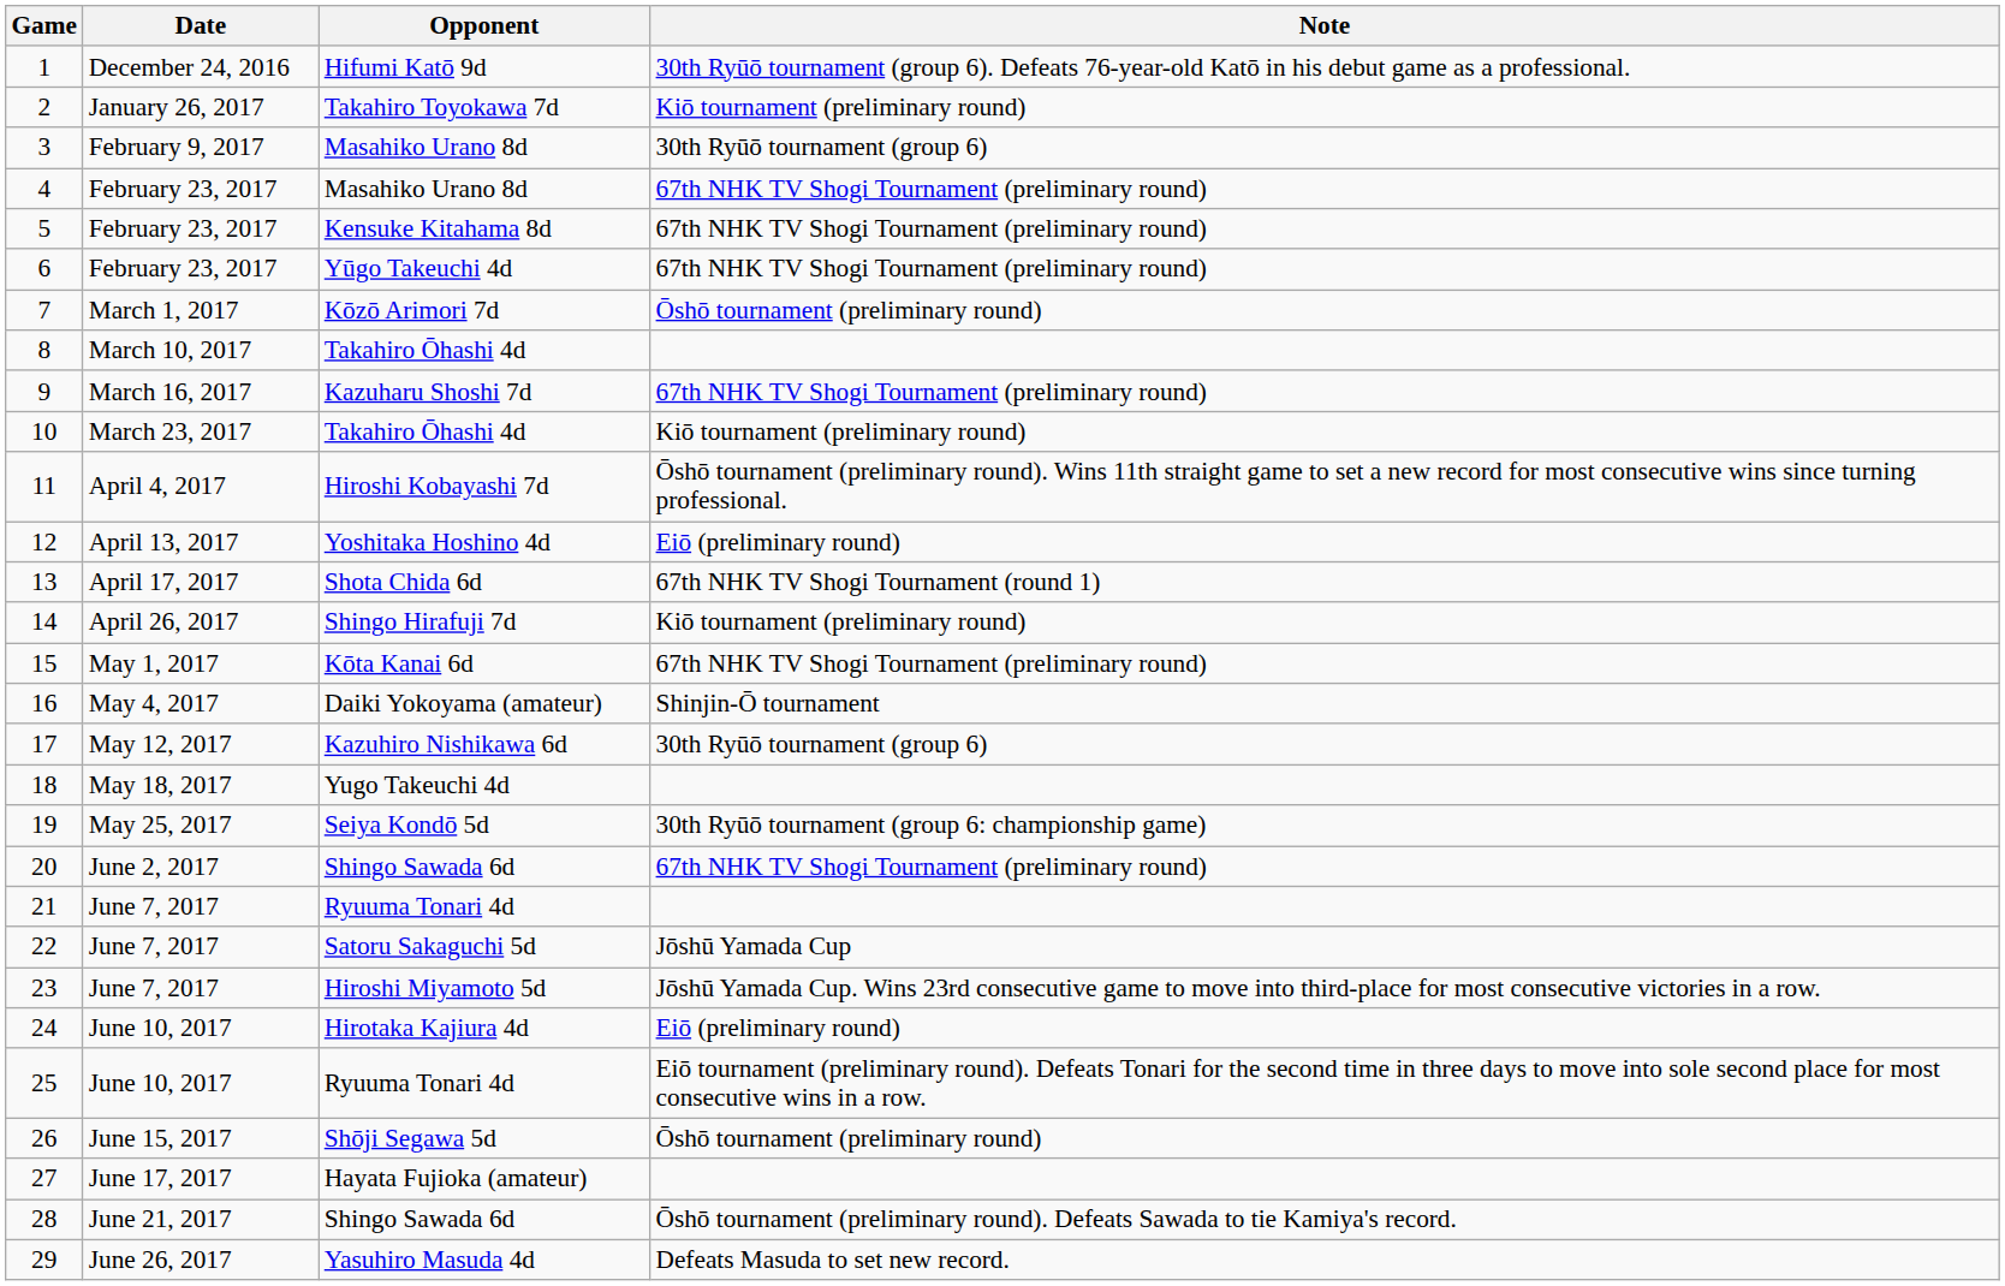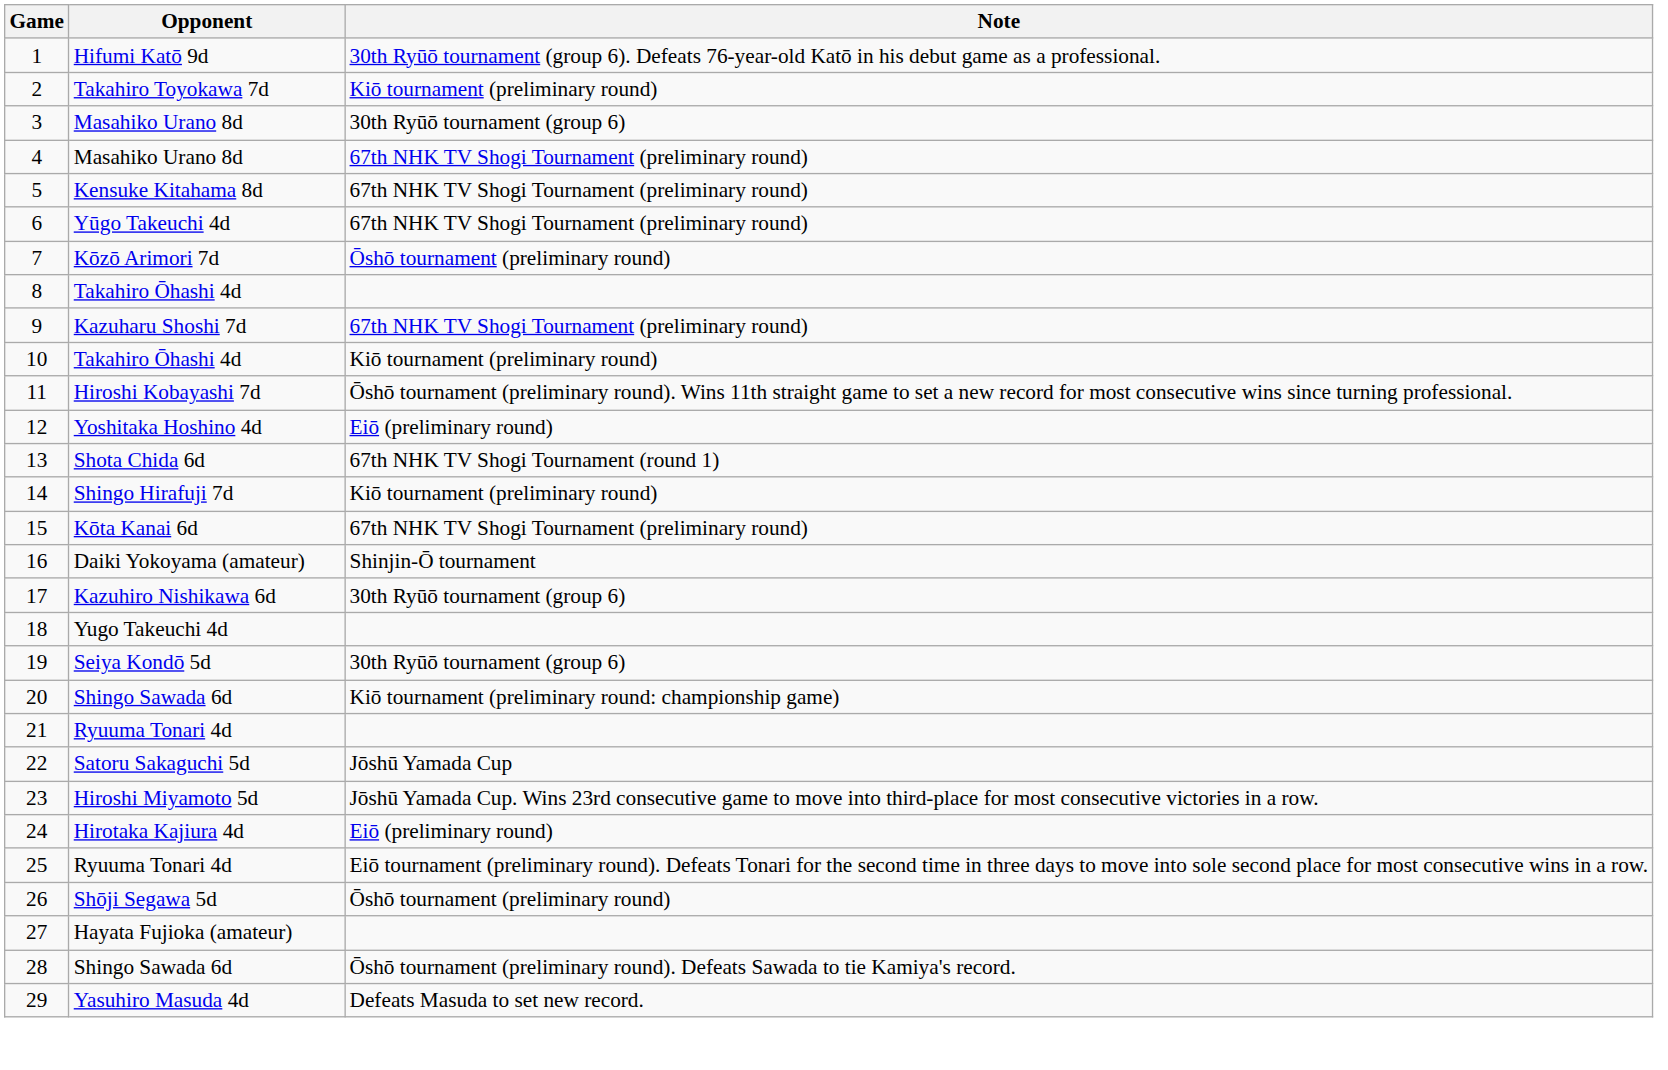- column: Date | December 24, 2016 | January 26, 2017 | February 9, 2017 | February 23, 2017 | February 23, 2017 | February 23, 2017 | March 1, 2017 | March 10, 2017 | March 16, 2017 | March 23, 2017 | April 4, 2017 | April 13, 2017 | April 17, 2017 | April 26, 2017 | May 1, 2017 | May 4, 2017 | May 12, 2017 | May 18, 2017 | May 25, 2017 | June 2, 2017 | June 7, 2017 | June 7, 2017 | June 7, 2017 | June 10, 2017 | June 10, 2017 | June 15, 2017 | June 17, 2017 | June 21, 2017 | June 26, 2017
19 | Note: 30th Ryūō tournament (group 6: championship game) -> 30th Ryūō tournament (group 6)
20 | Note: 67th NHK TV Shogi Tournament (preliminary round) -> Kiō tournament (preliminary round: championship game)
